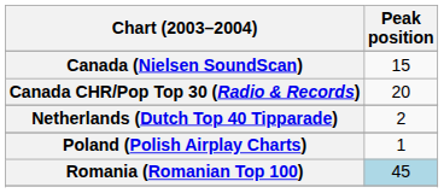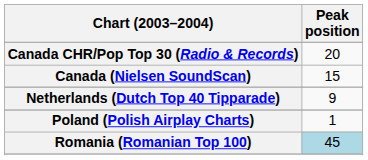rows swapped: Canada CHR/Pop Top 30 (Radio & Records) <-> Canada (Nielsen SoundScan)
Netherlands (Dutch Top 40 Tipparade) | Peak position: 2 -> 9
